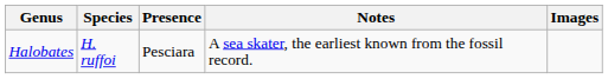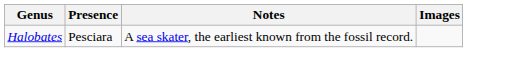- column: Species | H. ruffoi
